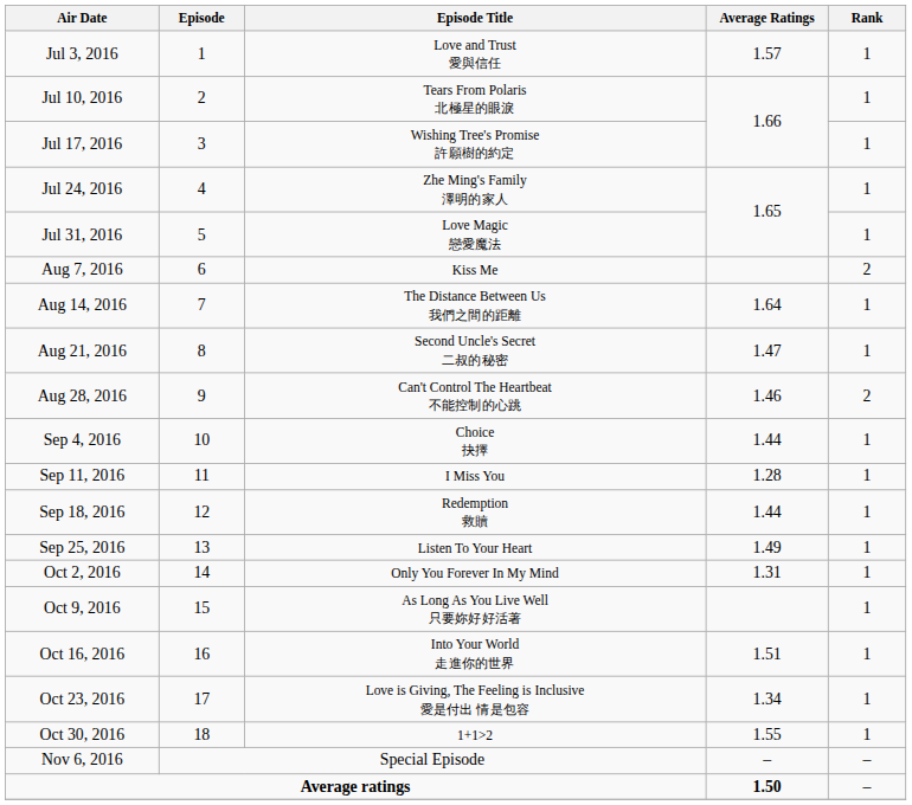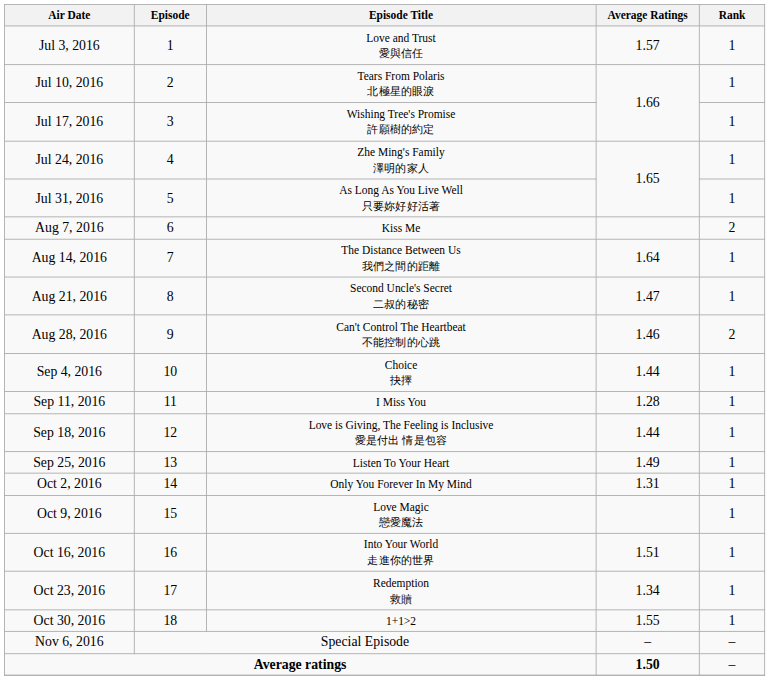Jul 31, 2016 | Episode Title: Love Magic 戀愛魔法 -> As Long As You Live Well 只要妳好好活著
Sep 18, 2016 | Episode Title: Redemption 救贖 -> Love is Giving, The Feeling is Inclusive 愛是付出 情是包容
Oct 9, 2016 | Episode Title: As Long As You Live Well 只要妳好好活著 -> Love Magic 戀愛魔法
Oct 23, 2016 | Episode Title: Love is Giving, The Feeling is Inclusive 愛是付出 情是包容 -> Redemption 救贖
